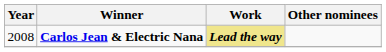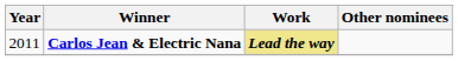Carlos Jean & Electric Nana | Year: 2008 -> 2011
